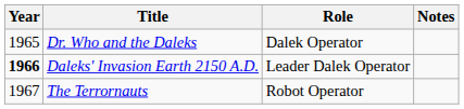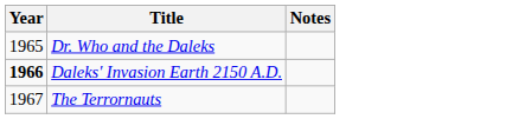- column: Role | Dalek Operator | Leader Dalek Operator | Robot Operator
